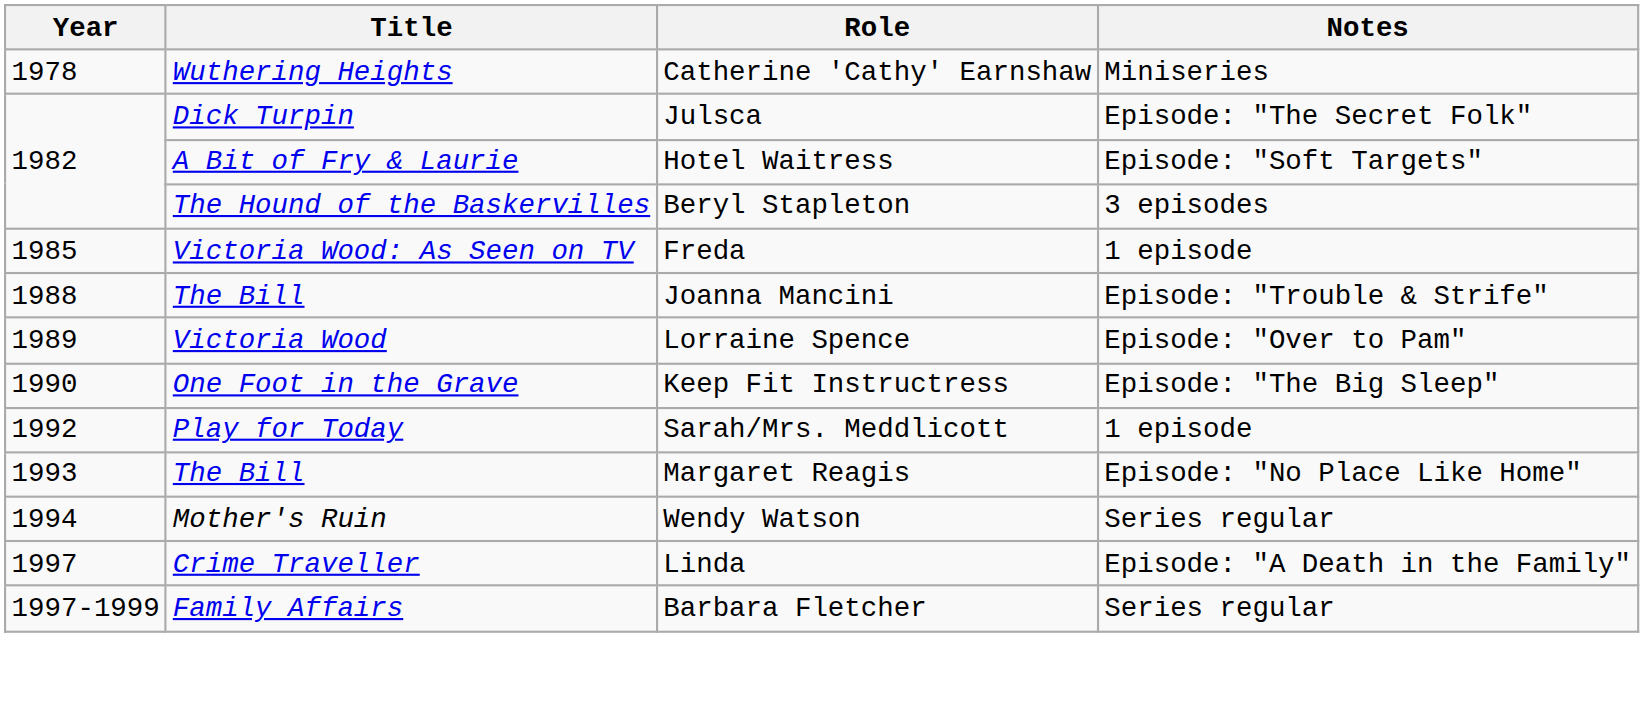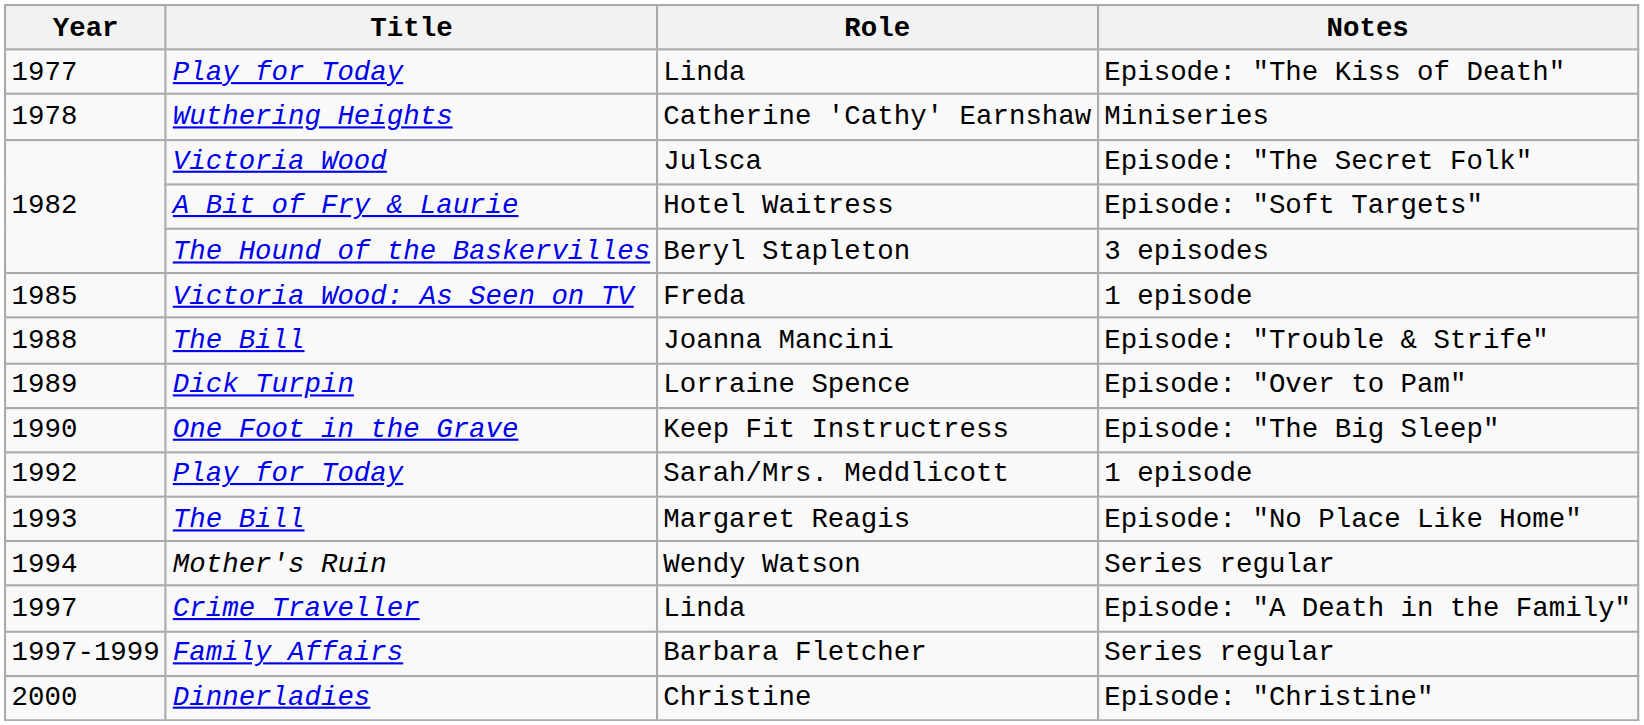+ row: 1977 | Play for Today | Linda | Episode: "The Kiss of Death"
Julsca | Title: Dick Turpin -> Victoria Wood
Lorraine Spence | Title: Victoria Wood -> Dick Turpin
+ row: 2000 | Dinnerladies | Christine | Episode: "Christine"
